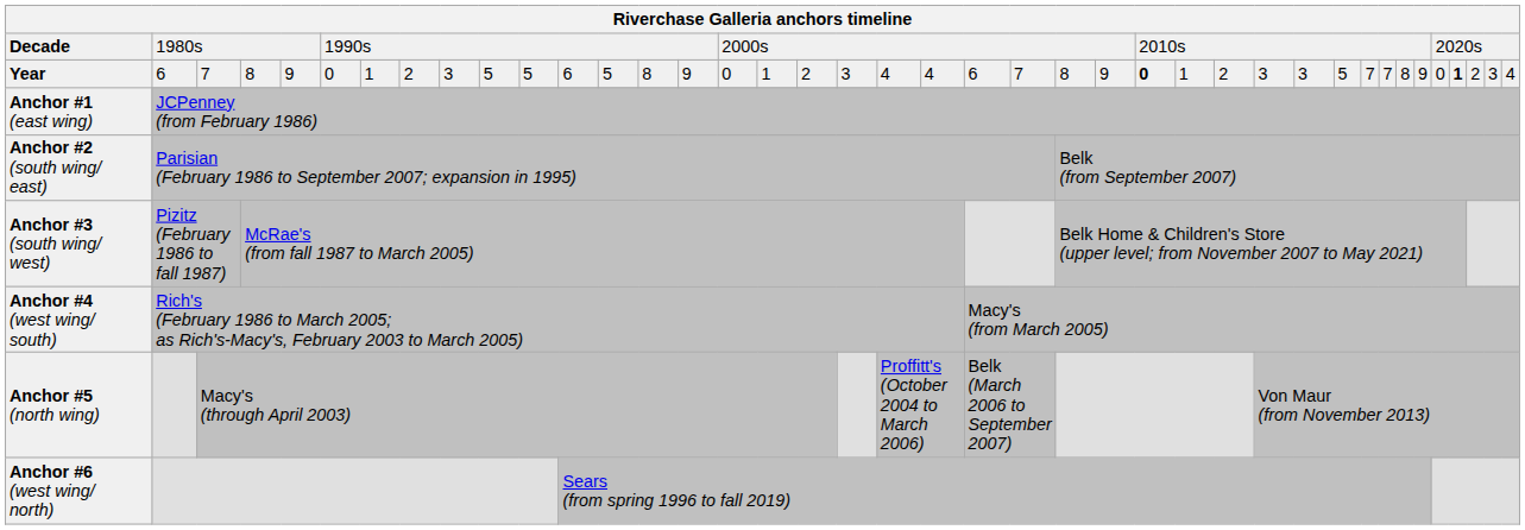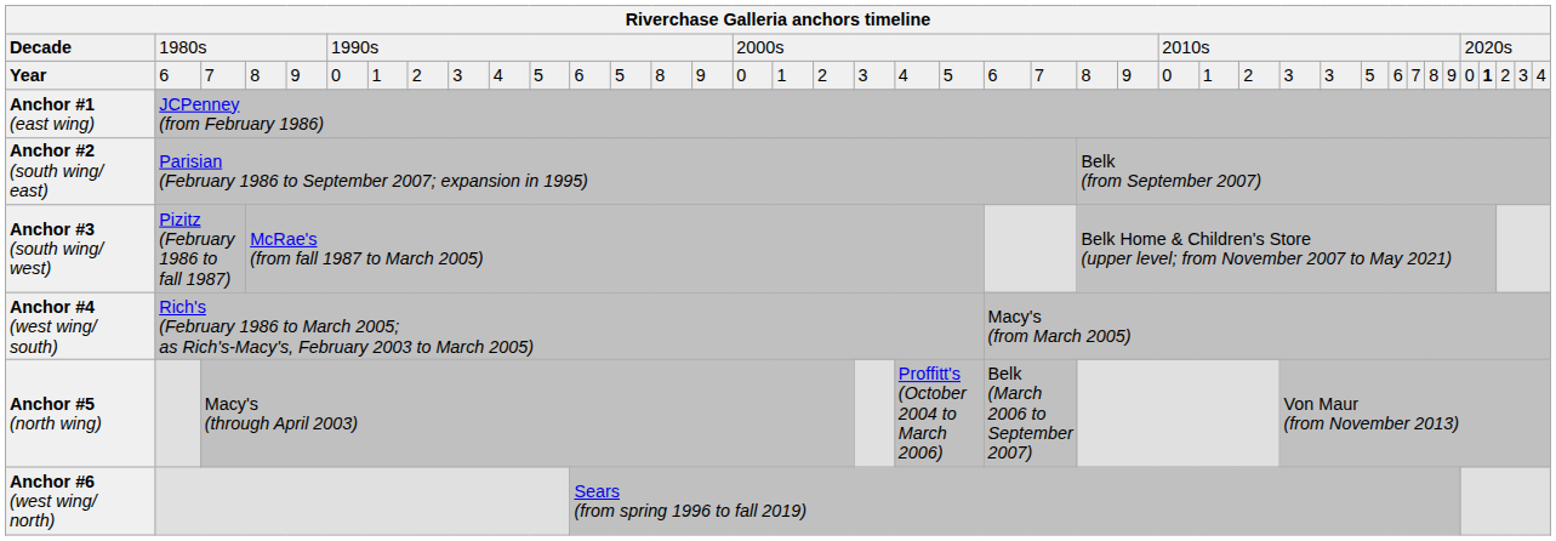Year | column 10: 5 -> 4
Year | column 21: 4 -> 5
Year | column 26: bold -> normal
Year | column 32: 7 -> 6
